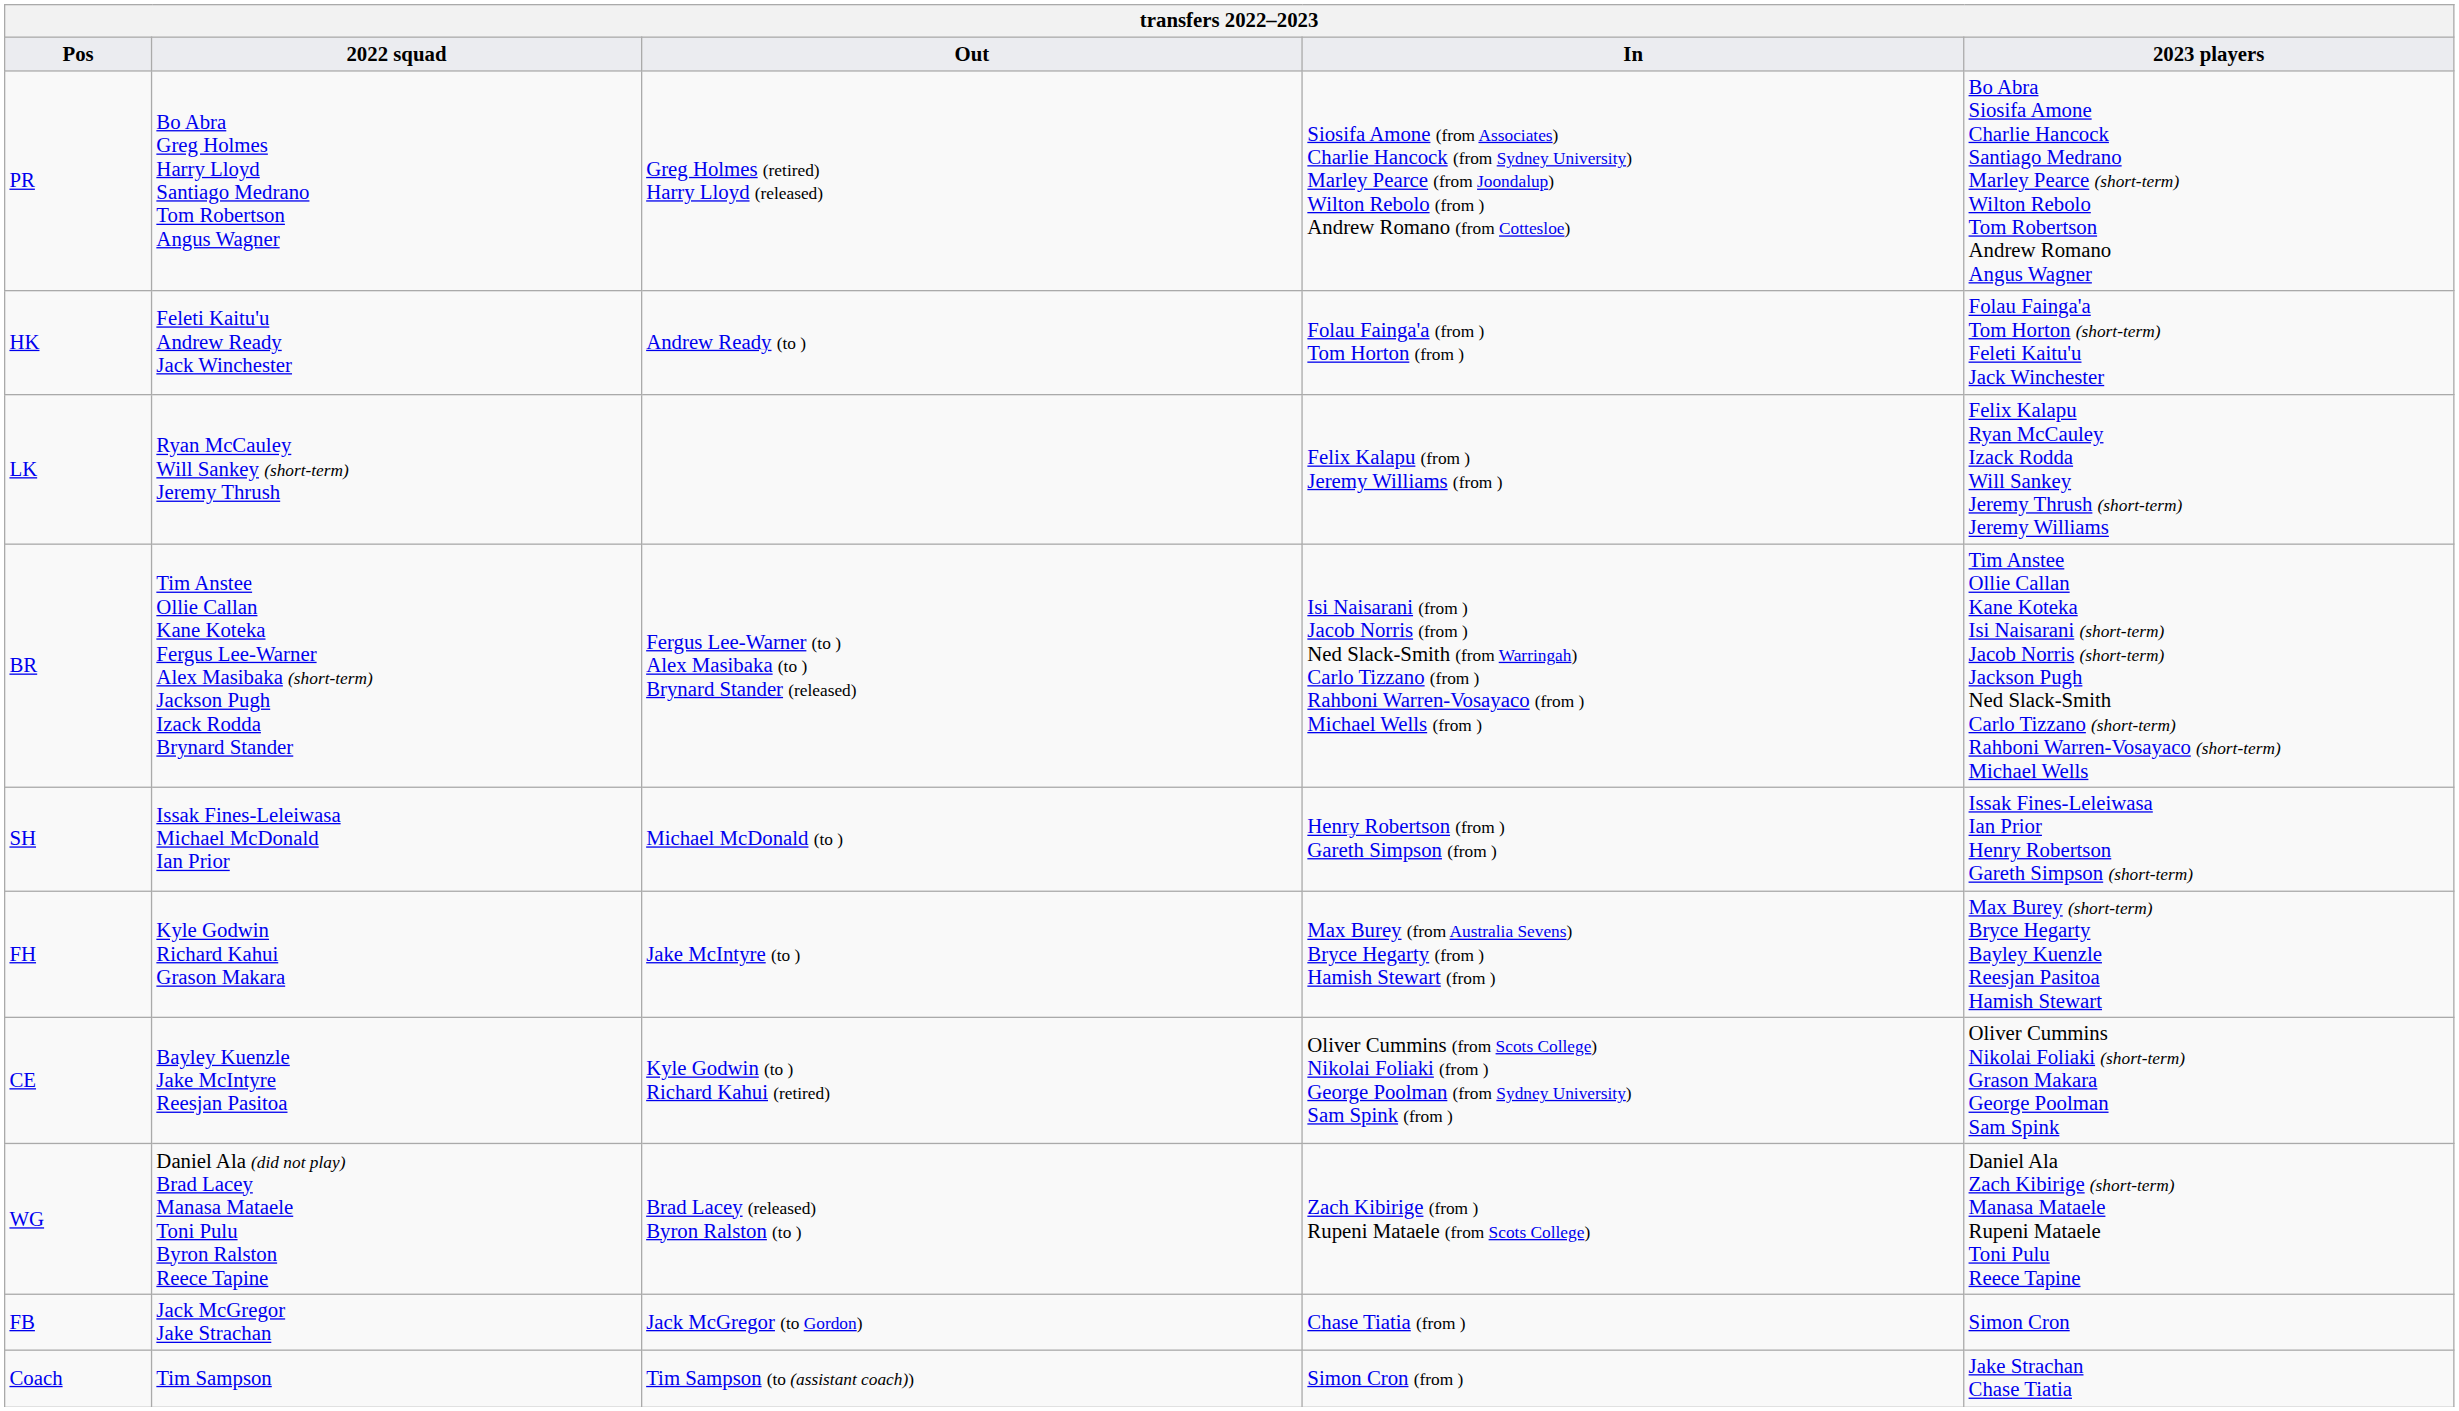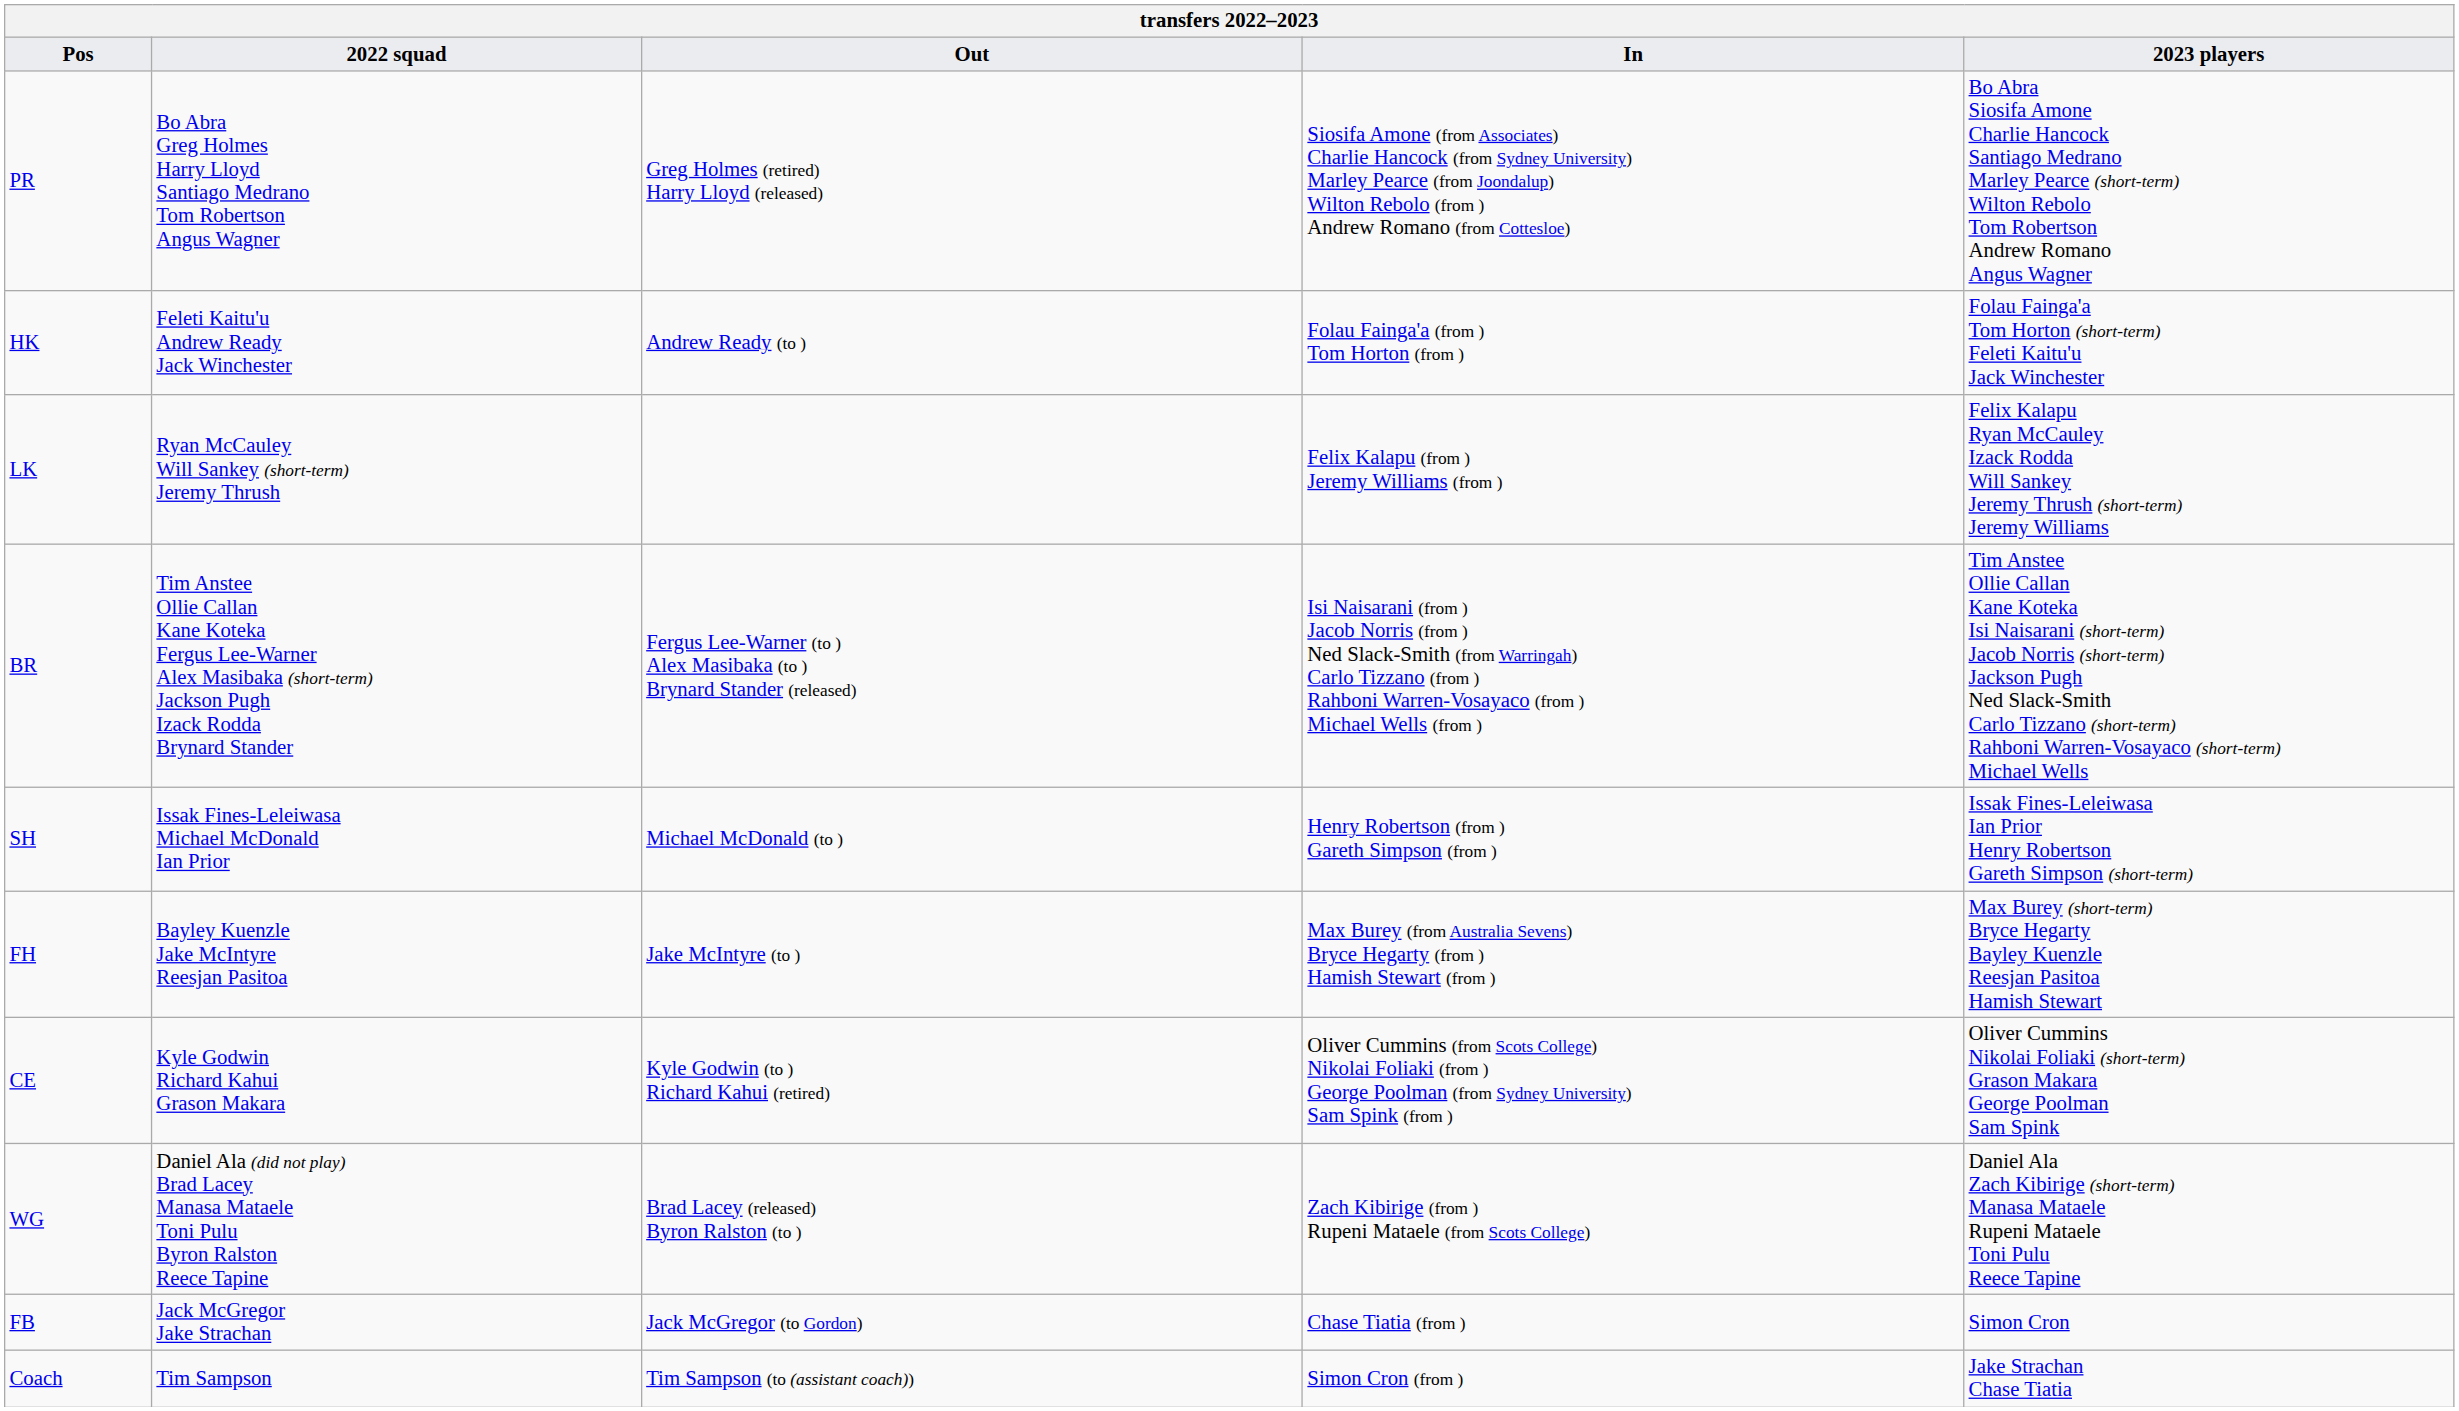FH | 2022 squad: Kyle Godwin Richard Kahui Grason Makara -> Bayley Kuenzle Jake McIntyre Reesjan Pasitoa
CE | 2022 squad: Bayley Kuenzle Jake McIntyre Reesjan Pasitoa -> Kyle Godwin Richard Kahui Grason Makara
